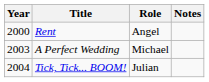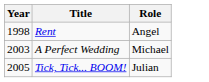- column: Notes
Rent | Year: 2000 -> 1998
Tick, Tick... BOOM! | Year: 2004 -> 2005
